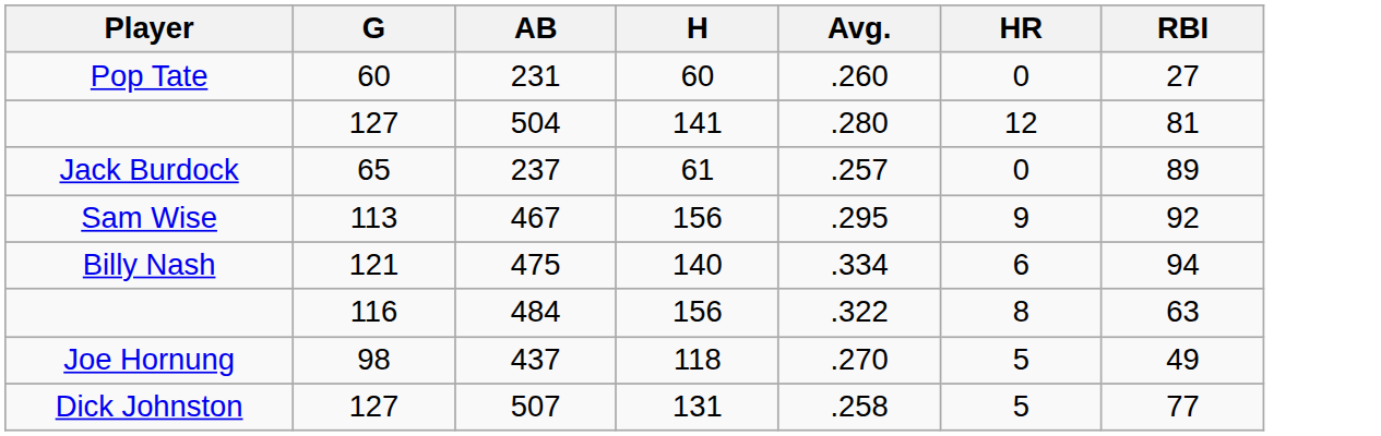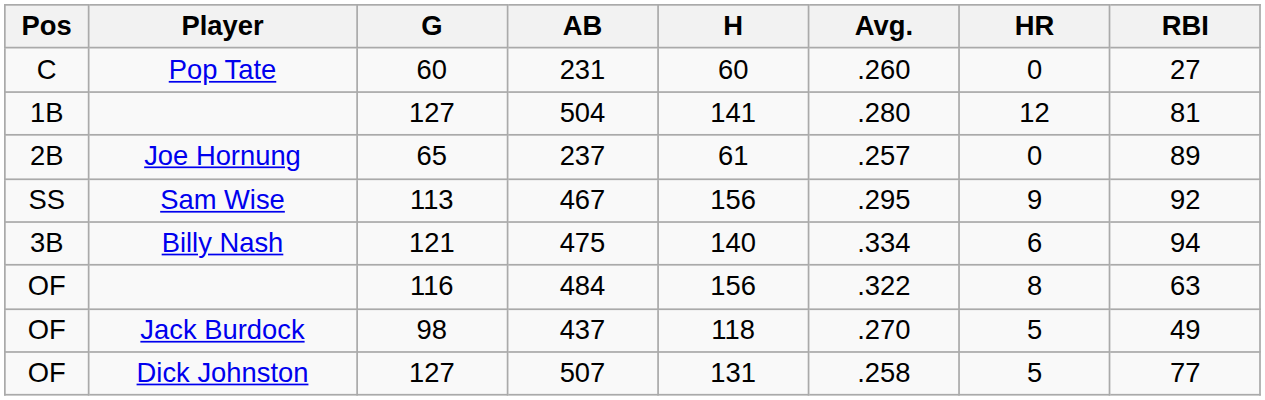+ column: Pos | C | 1B | 2B | SS | 3B | OF | OF | OF
237 | Player: Jack Burdock -> Joe Hornung
437 | Player: Joe Hornung -> Jack Burdock
